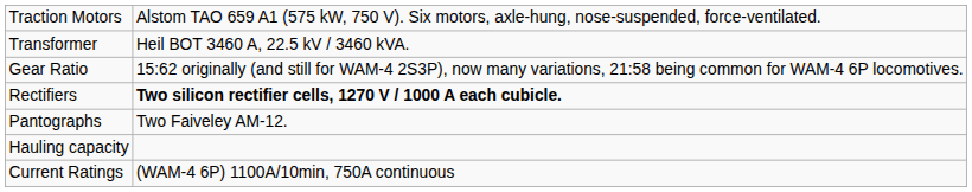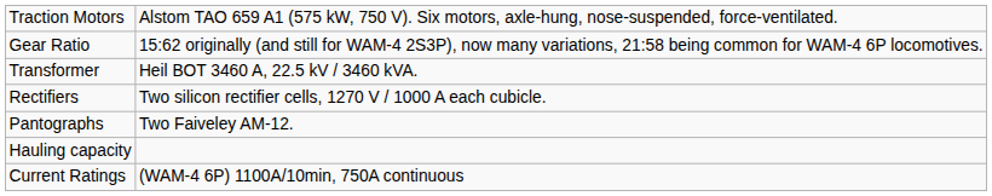rows swapped: Gear Ratio <-> Transformer
Rectifiers | column 2: bold -> normal
